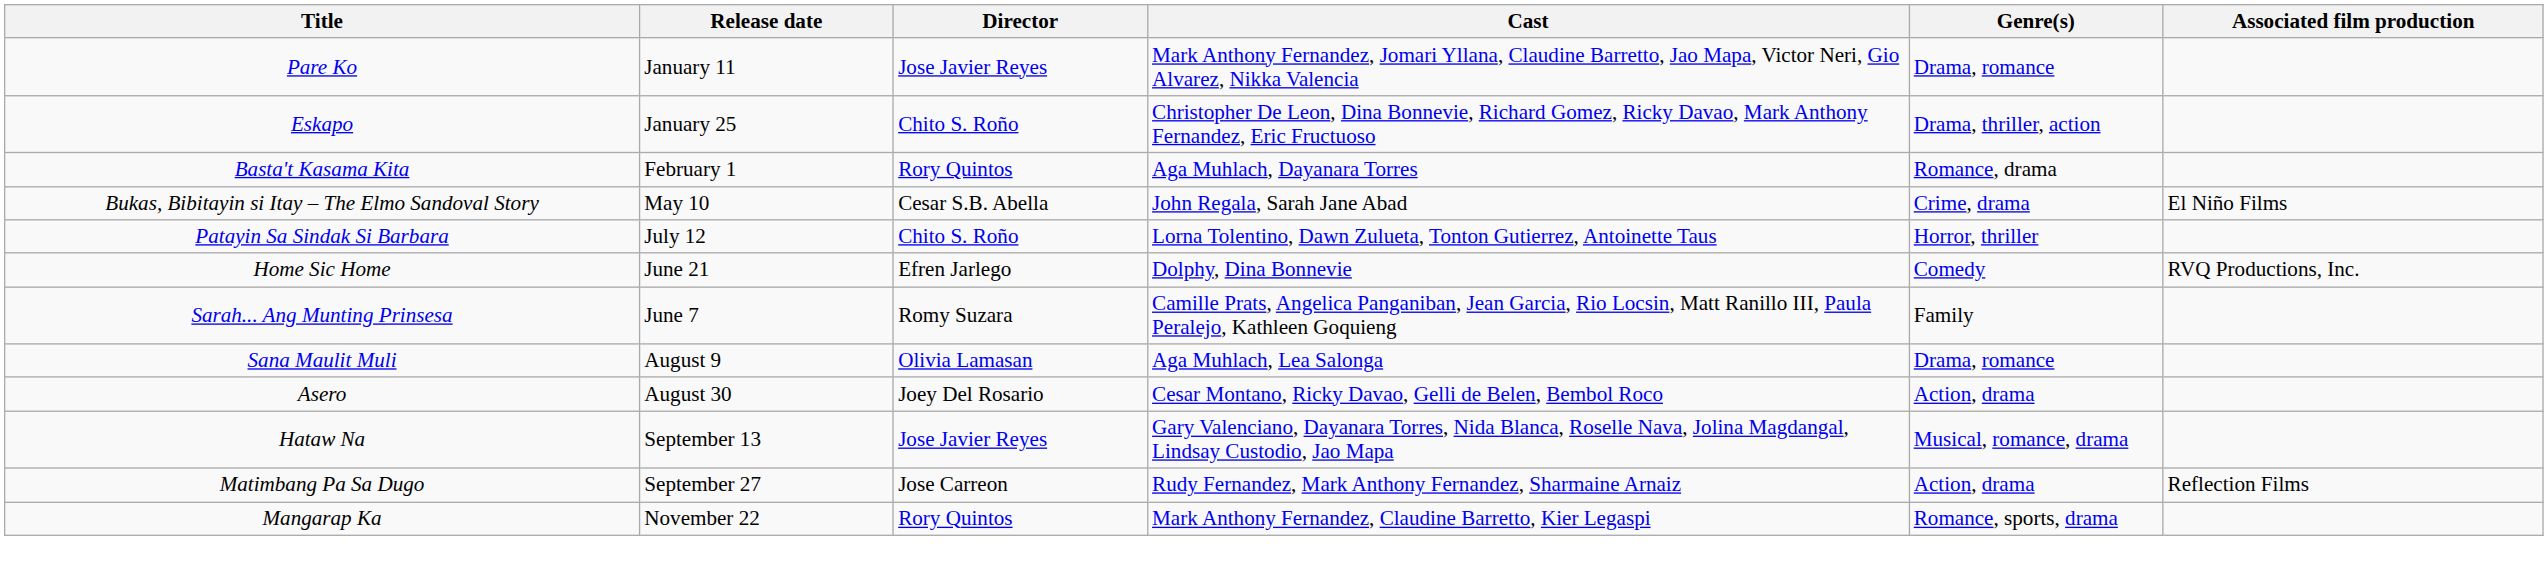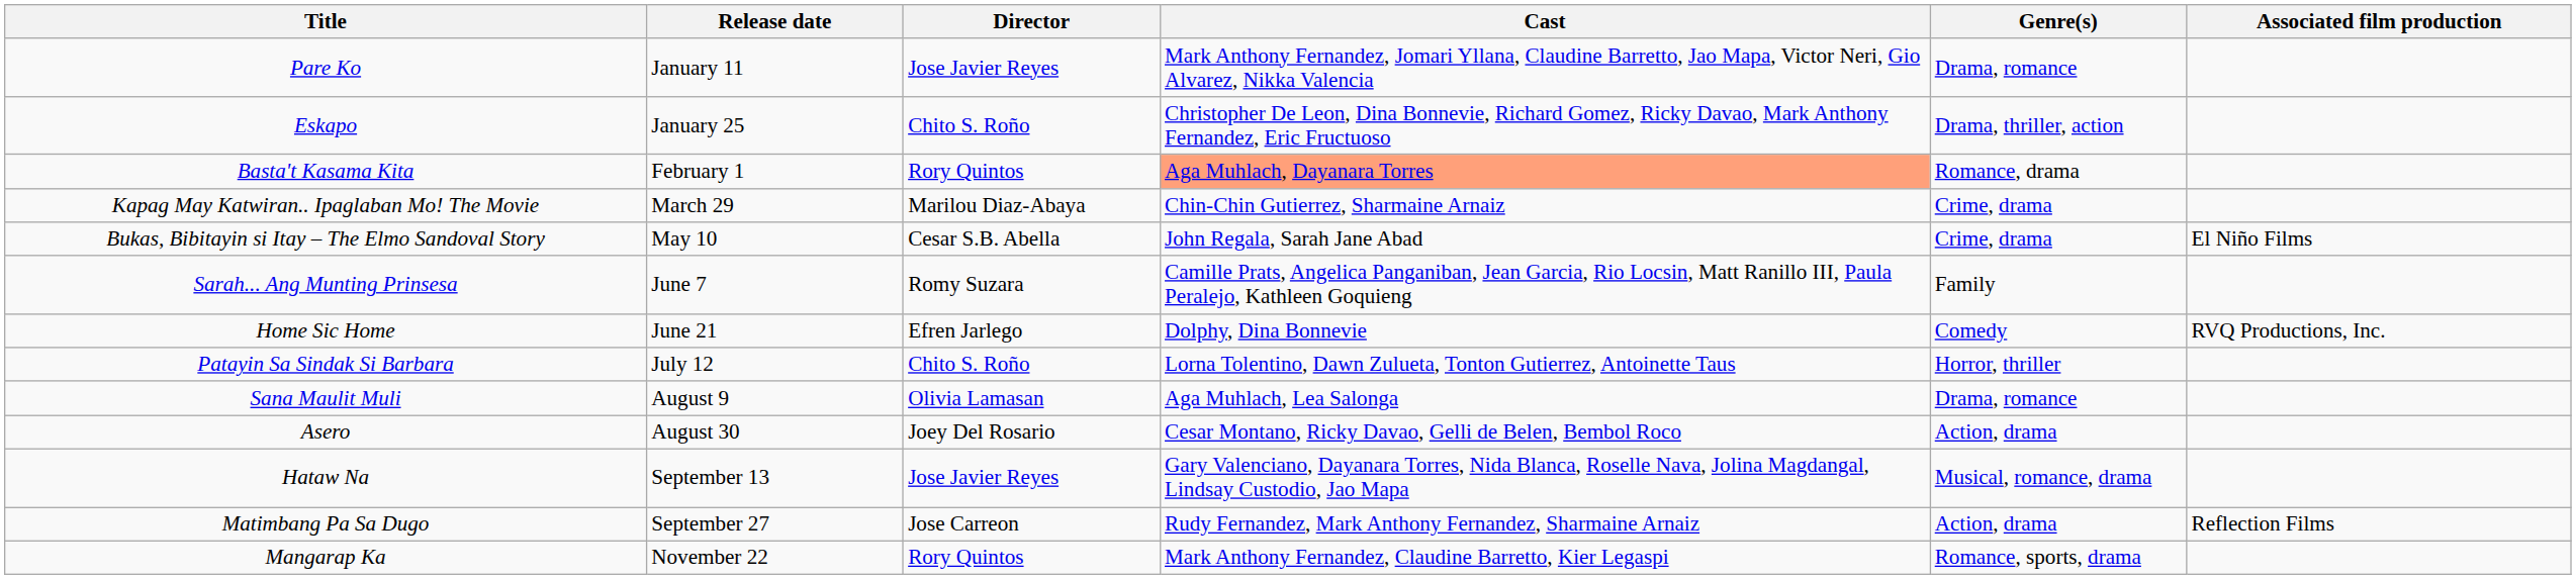Basta't Kasama Kita | Cast: no background -> lightsalmon background
+ row: Kapag May Katwiran.. Ipaglaban Mo! The Movie | March 29 | Marilou Diaz-Abaya | Chin-Chin Gutierrez, Sharmaine Arnaiz | Crime, drama
rows swapped: Sarah... Ang Munting Prinsesa <-> Patayin Sa Sindak Si Barbara
